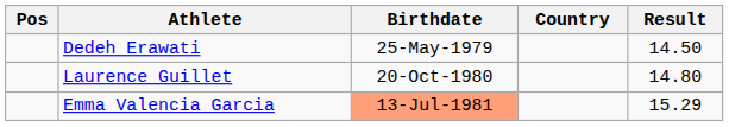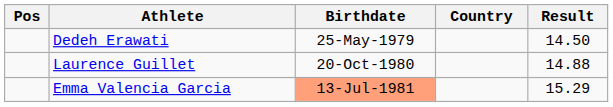Laurence Guillet | Result: 14.80 -> 14.88
